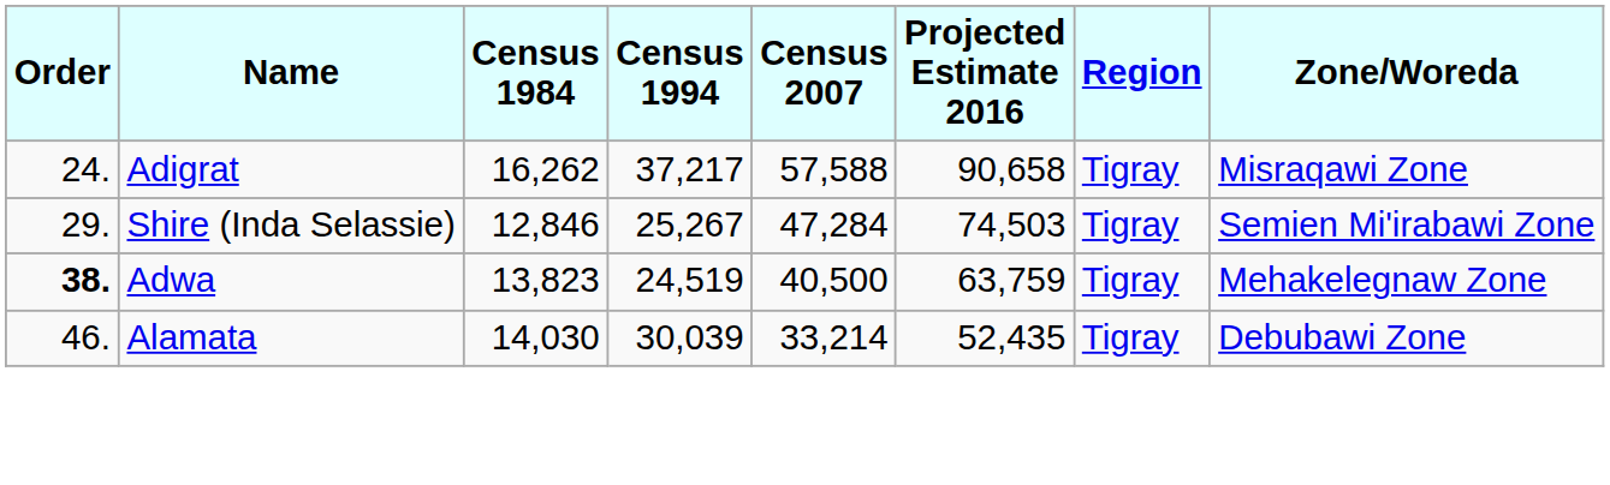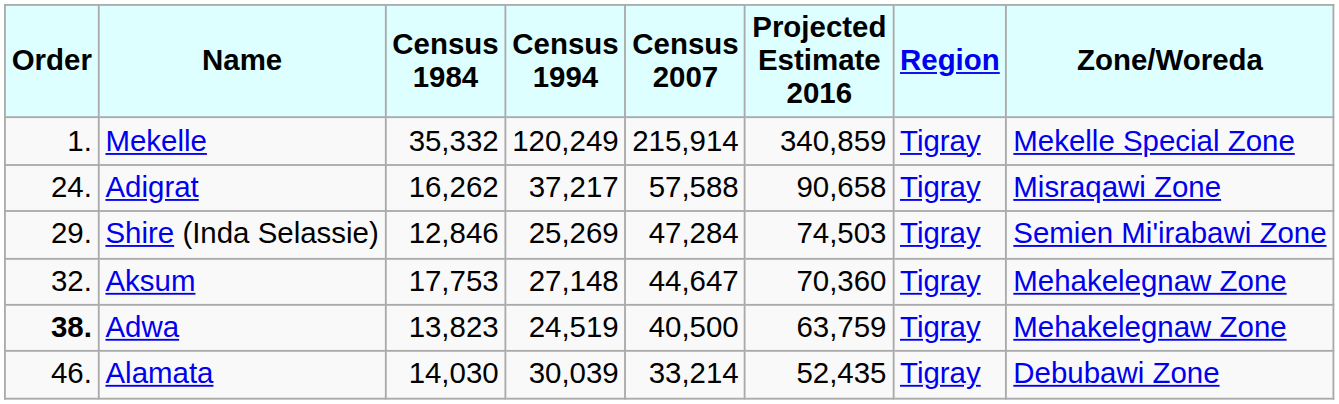+ row: 1. | Mekelle | 35,332 | 120,249 | 215,914 | 340,859 | Tigray | Mekelle Special Zone
Shire (Inda Selassie) | Census 1994: 25,267 -> 25,269
+ row: 32. | Aksum | 17,753 | 27,148 | 44,647 | 70,360 | Tigray | Mehakelegnaw Zone
